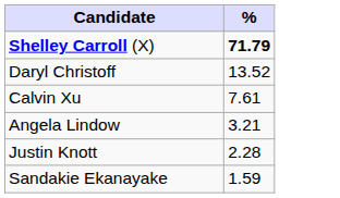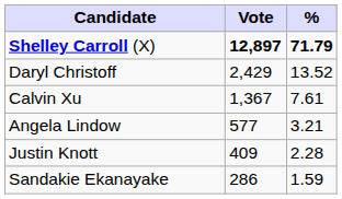+ column: Vote | 12,897 | 2,429 | 1,367 | 577 | 409 | 286
